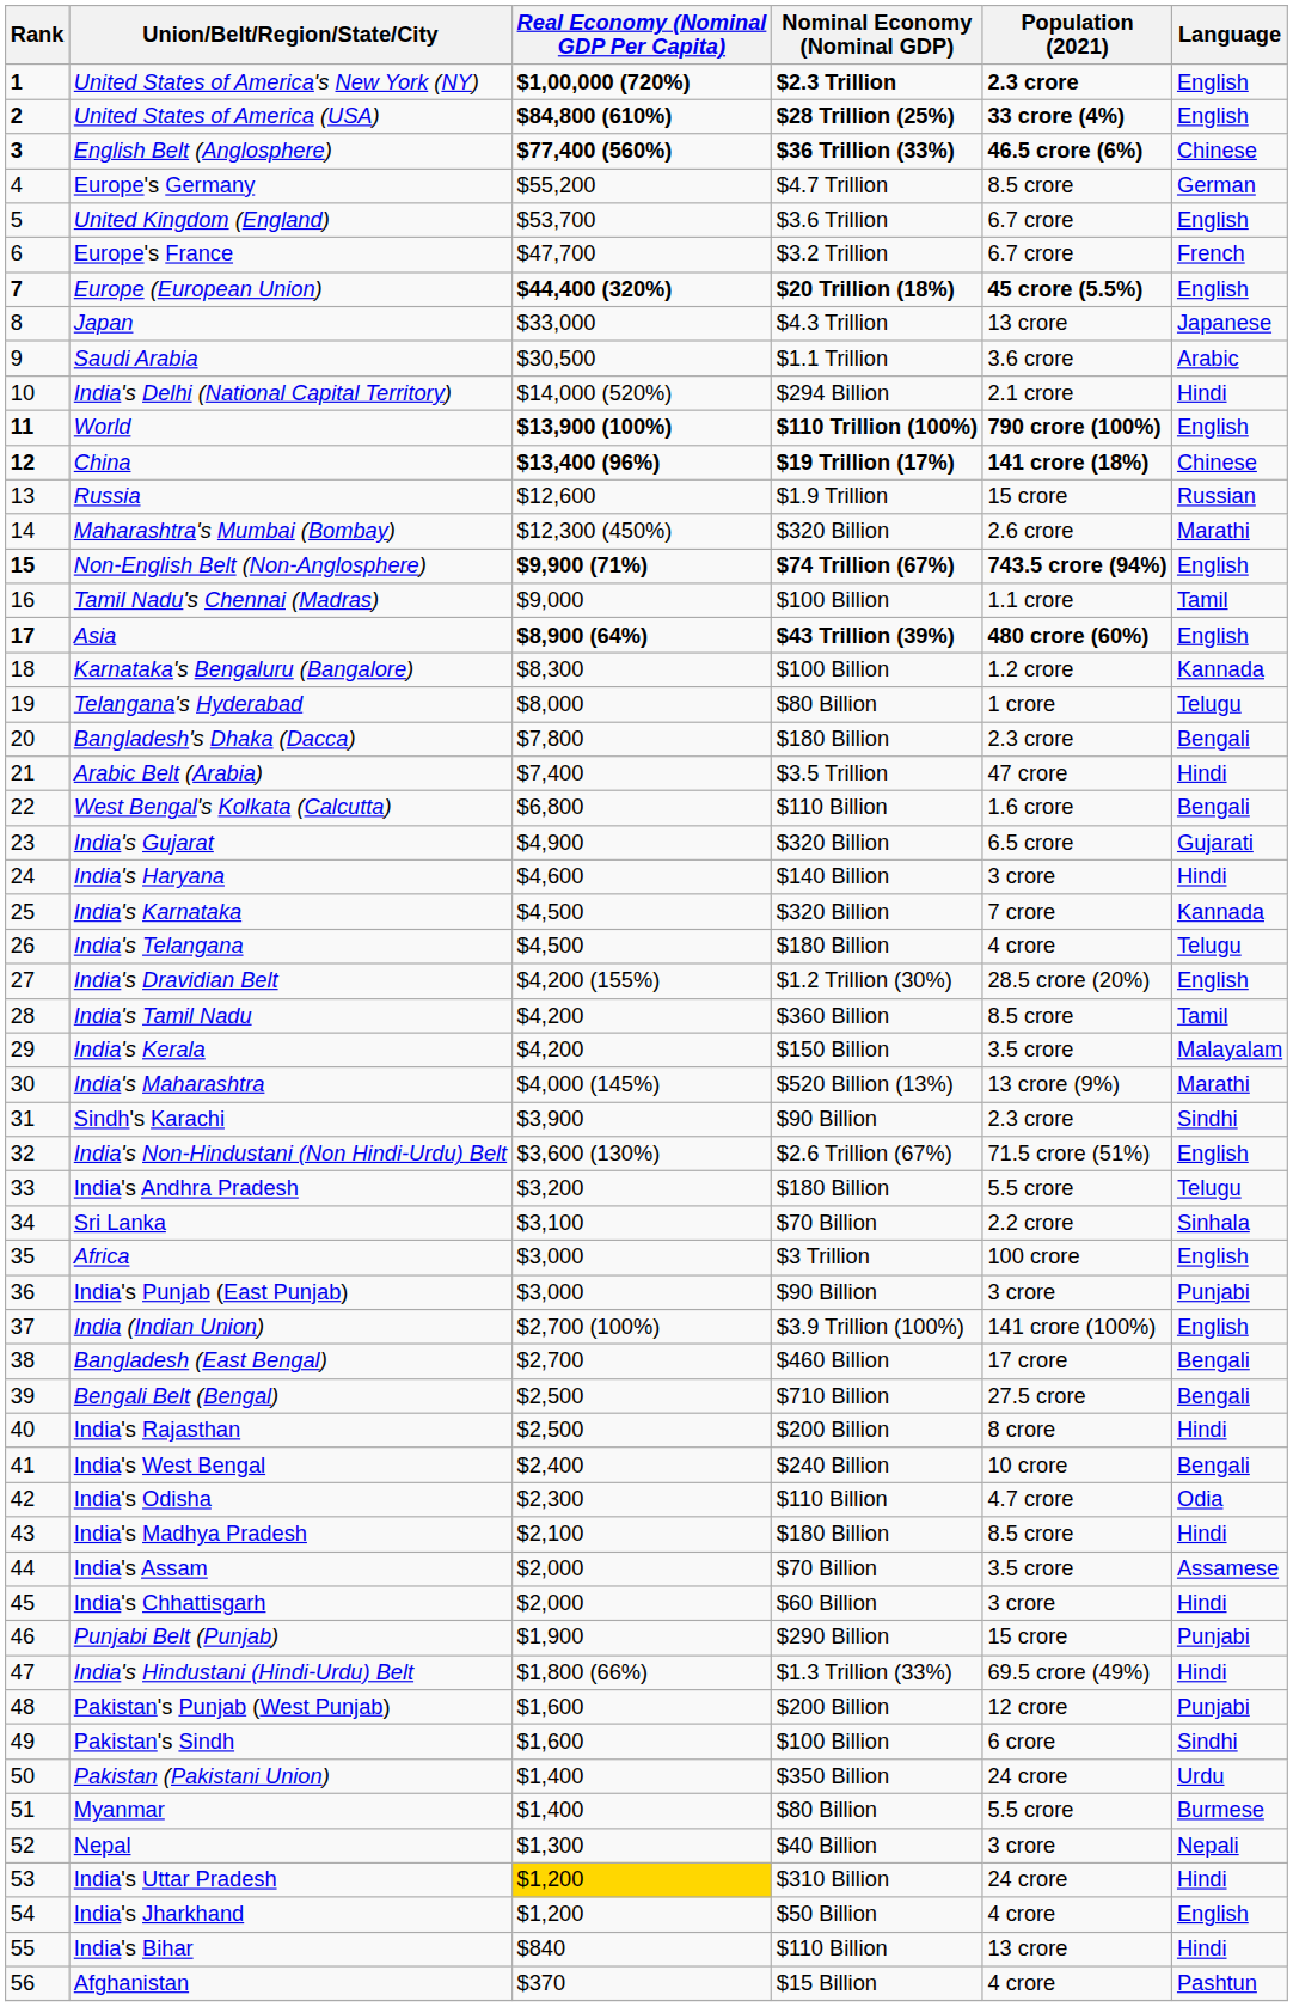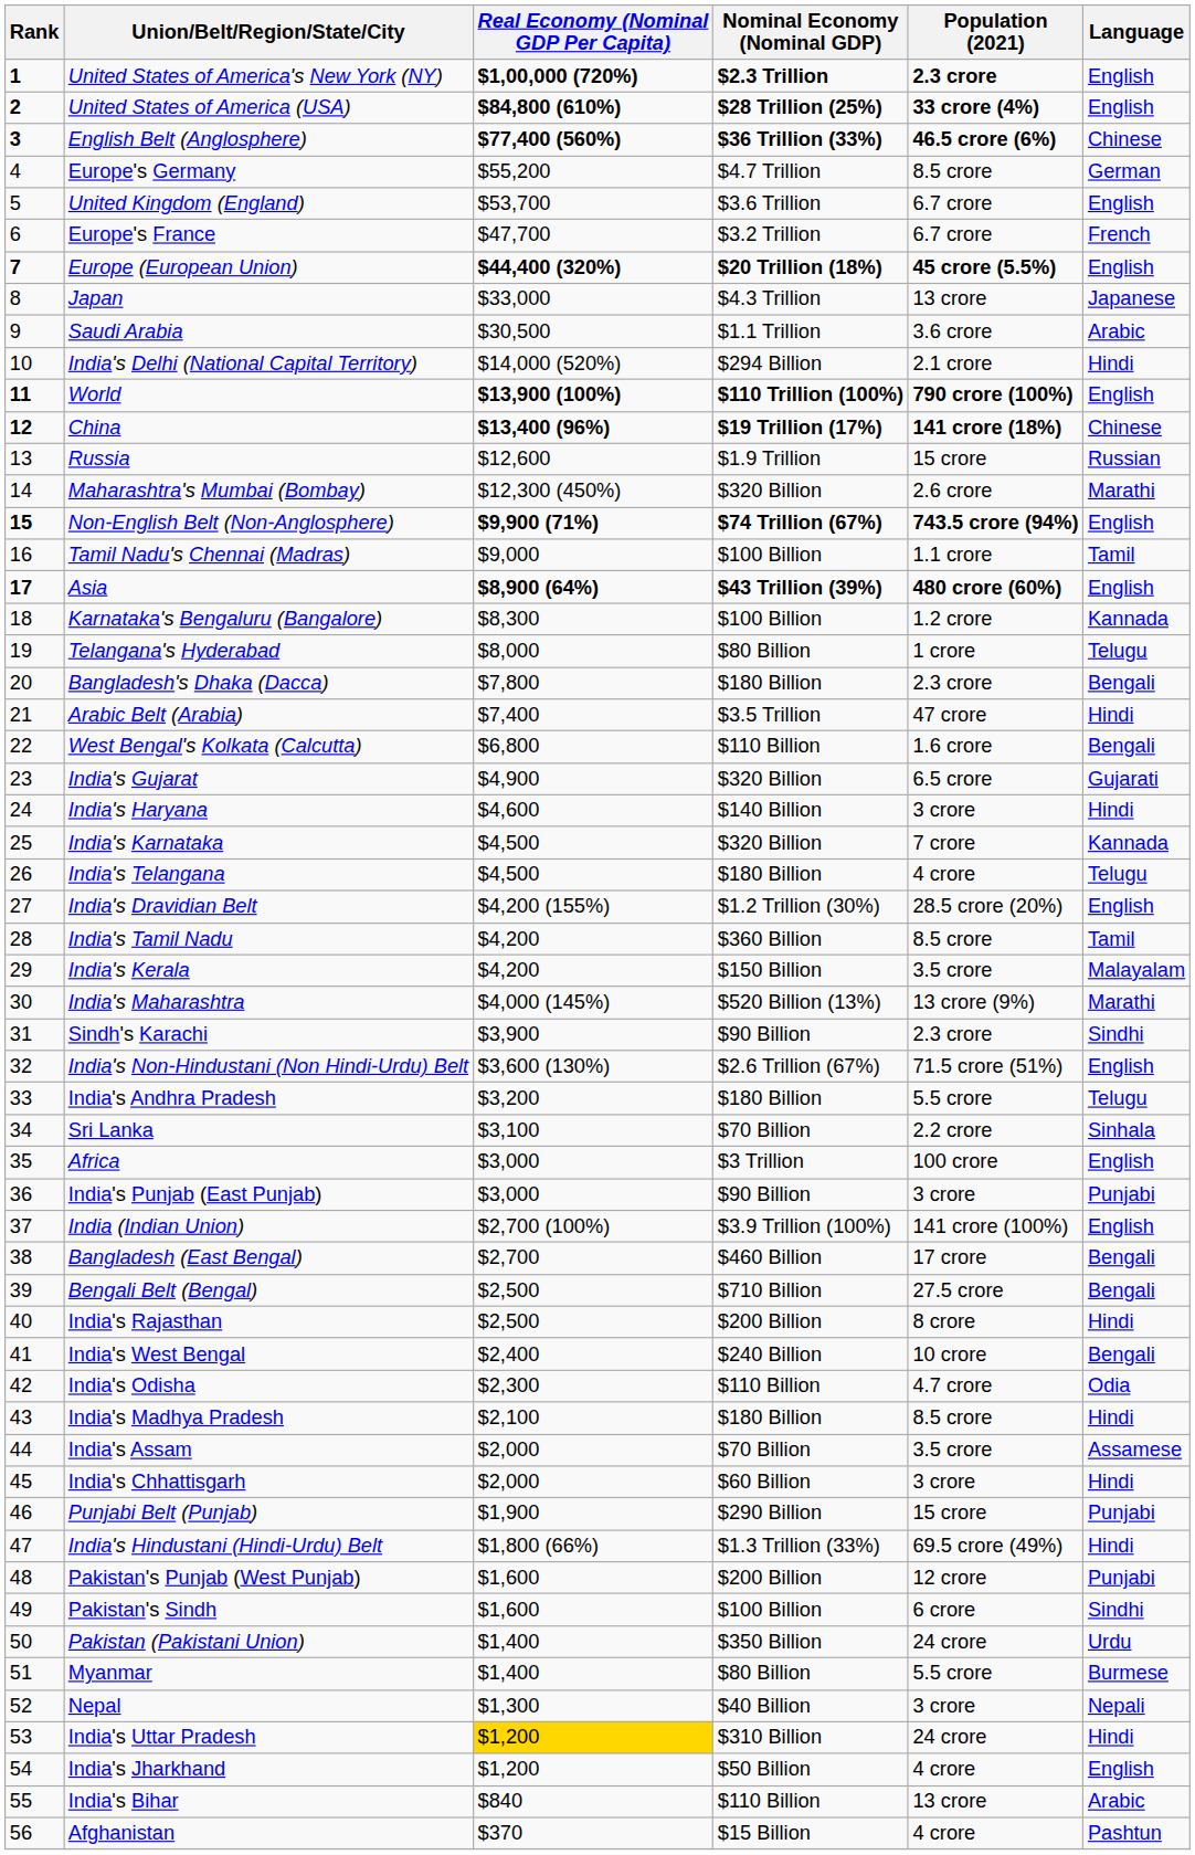India's Bihar | Language: Hindi -> Arabic
